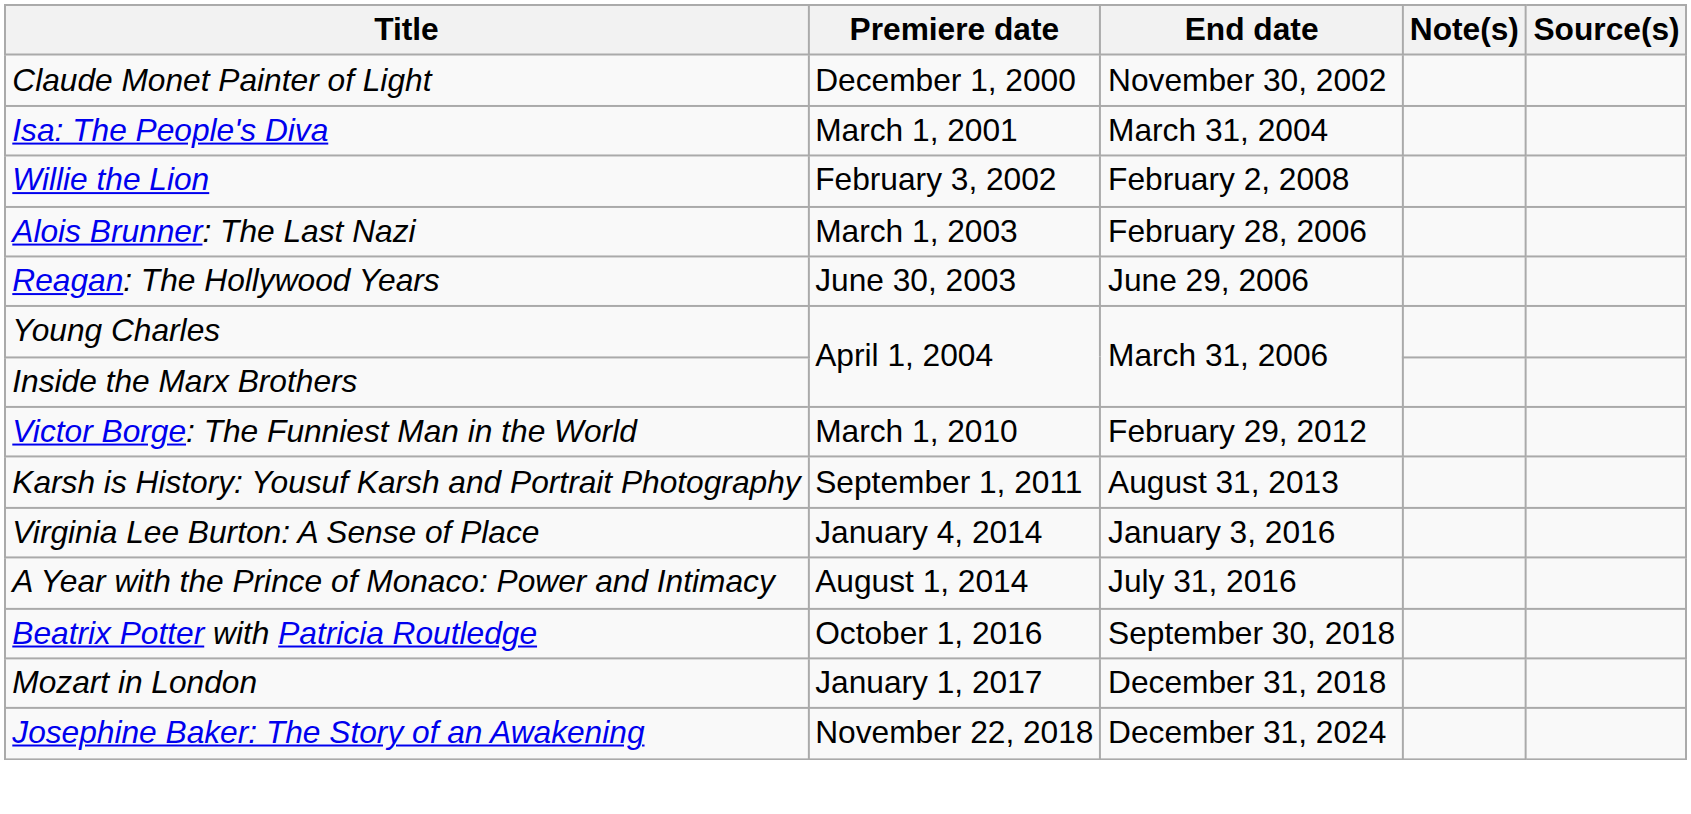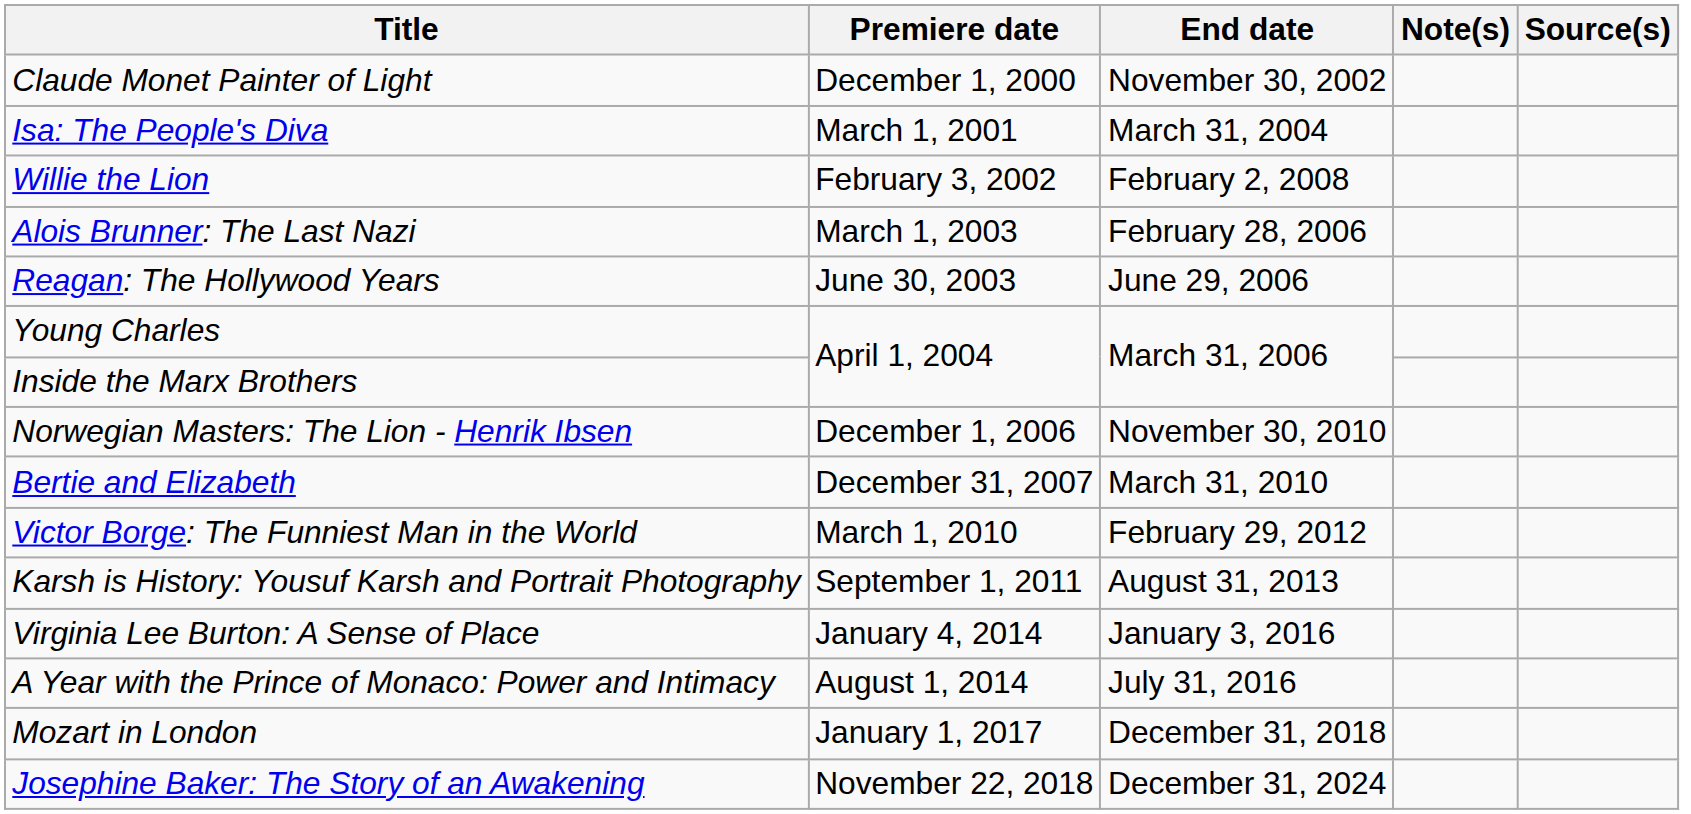+ row: Norwegian Masters: The Lion - Henrik Ibsen | December 1, 2006 | November 30, 2010
+ row: Bertie and Elizabeth | December 31, 2007 | March 31, 2010
- row: Beatrix Potter with Patricia Routledge | October 1, 2016 | September 30, 2018
